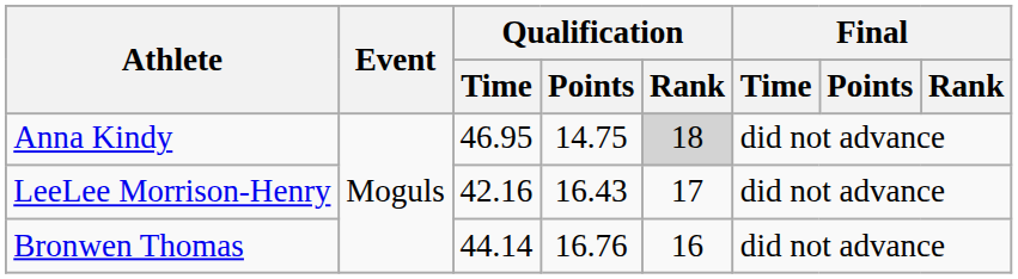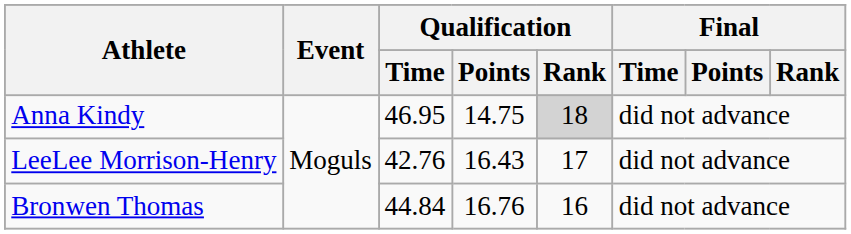LeeLee Morrison-Henry | Qualification / Time: 42.16 -> 42.76
Bronwen Thomas | Qualification / Time: 44.14 -> 44.84
